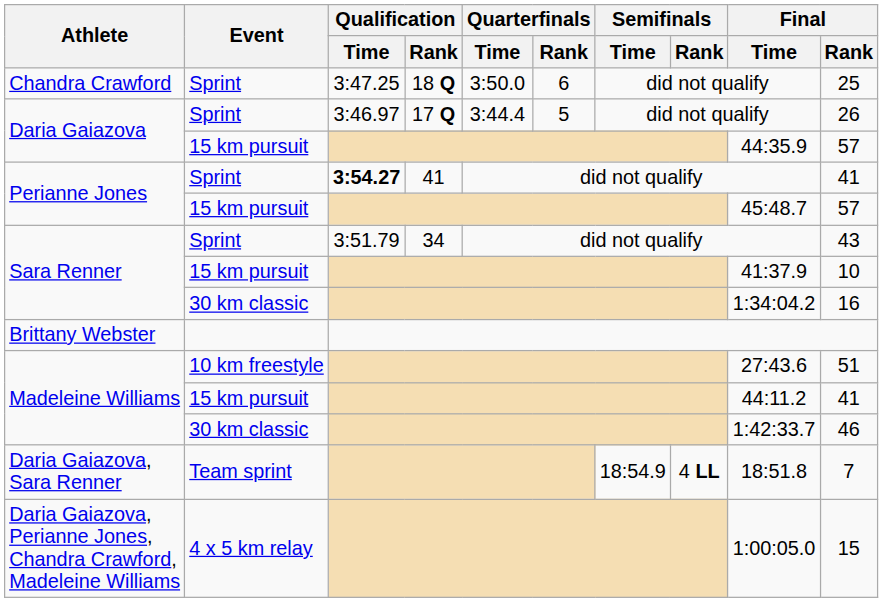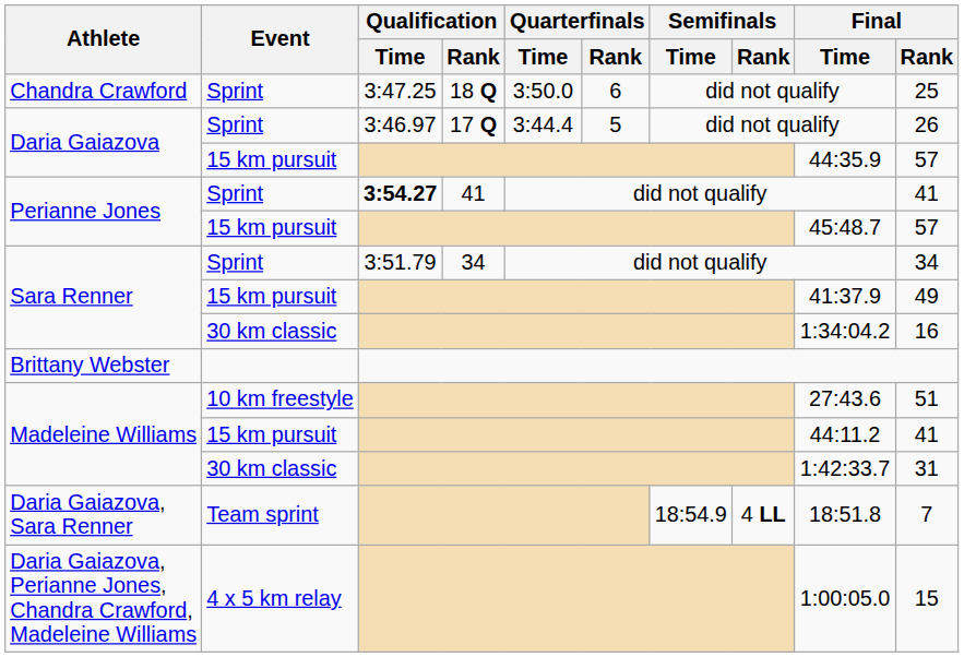Sara Renner / Sprint | Final / Rank: 43 -> 34
Sara Renner / 15 km pursuit | Final / Rank: 10 -> 49
Madeleine Williams / 30 km classic | Final / Rank: 46 -> 31
